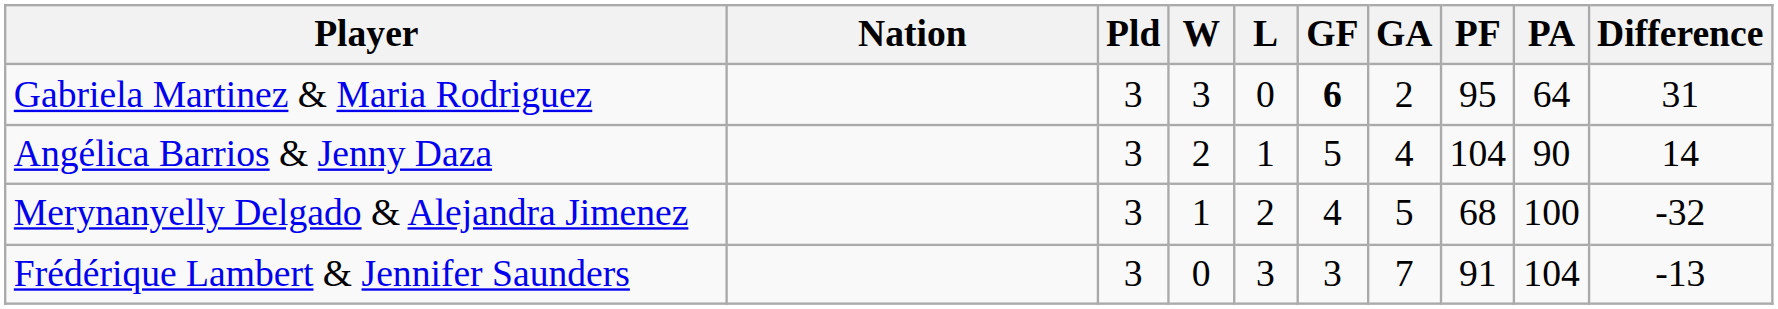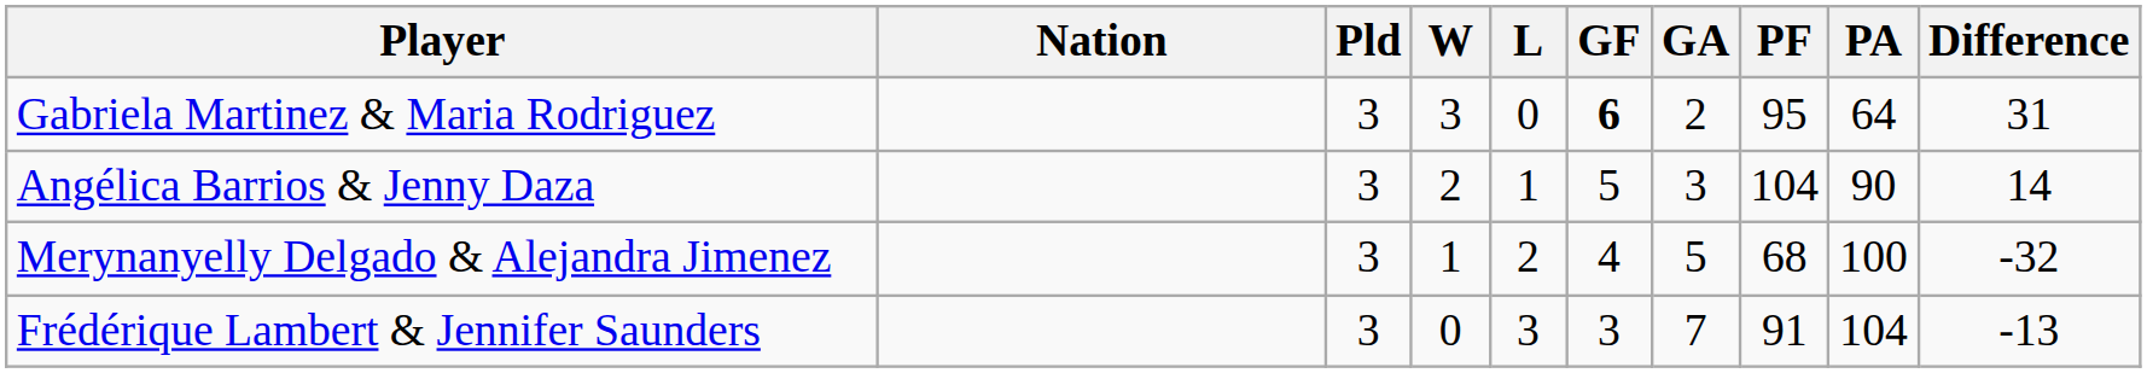Angélica Barrios & Jenny Daza | GA: 4 -> 3
